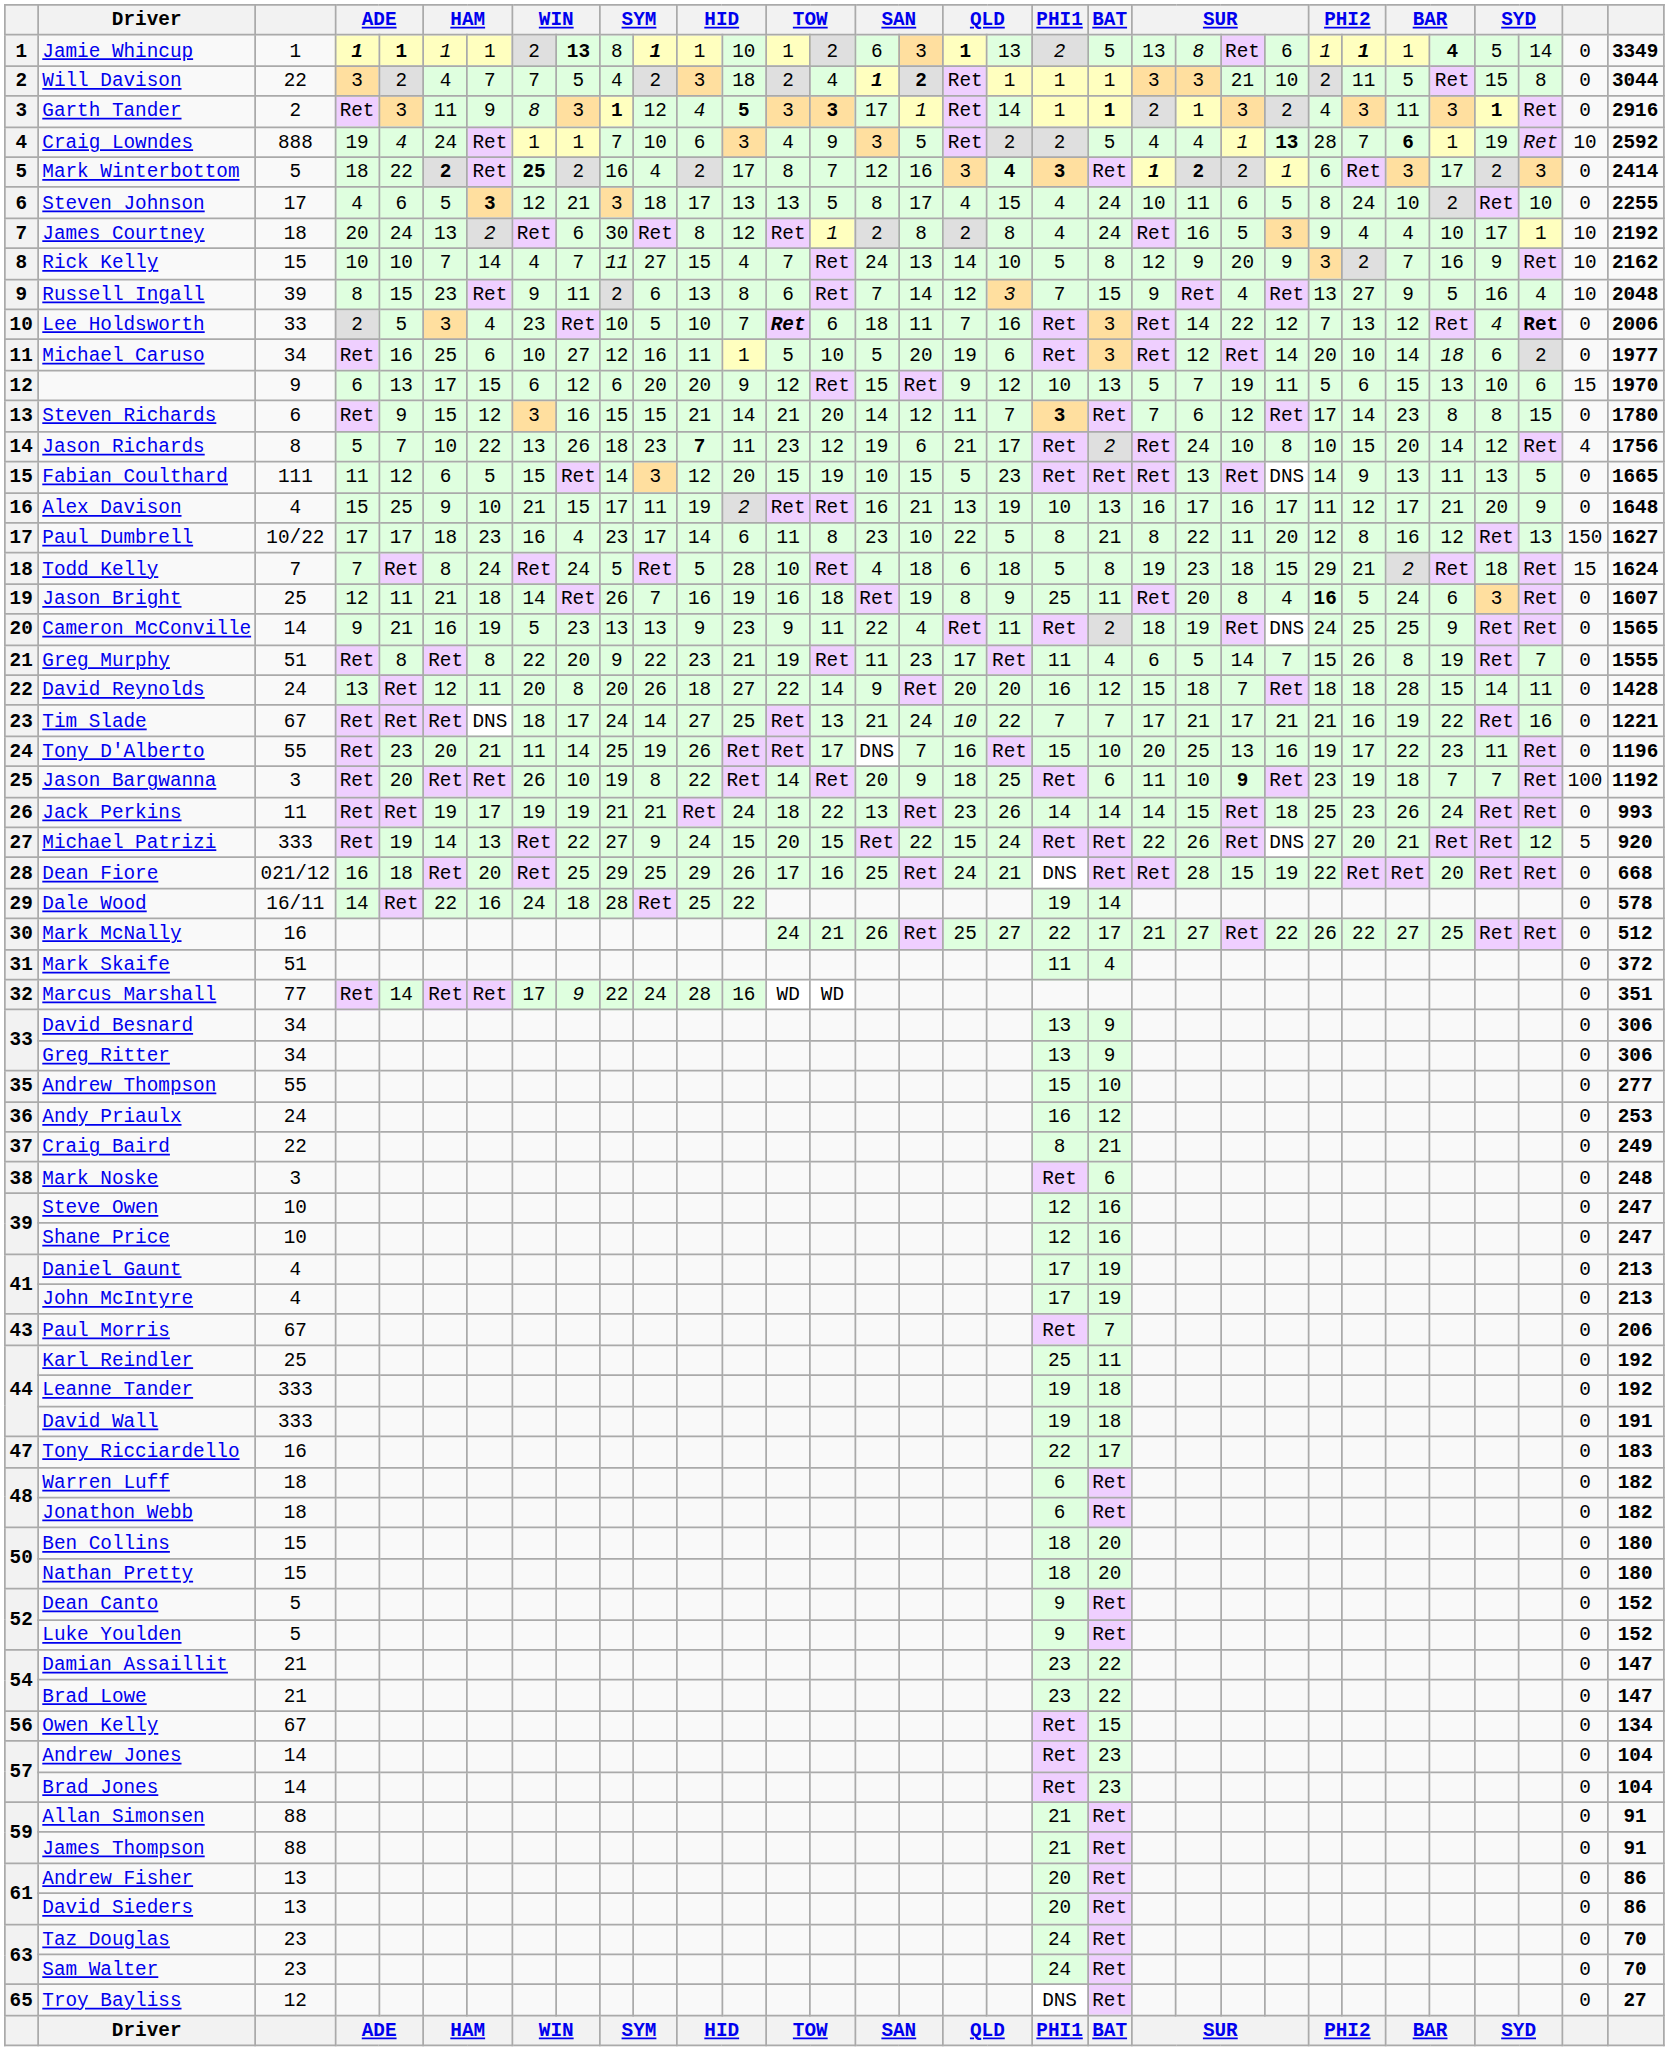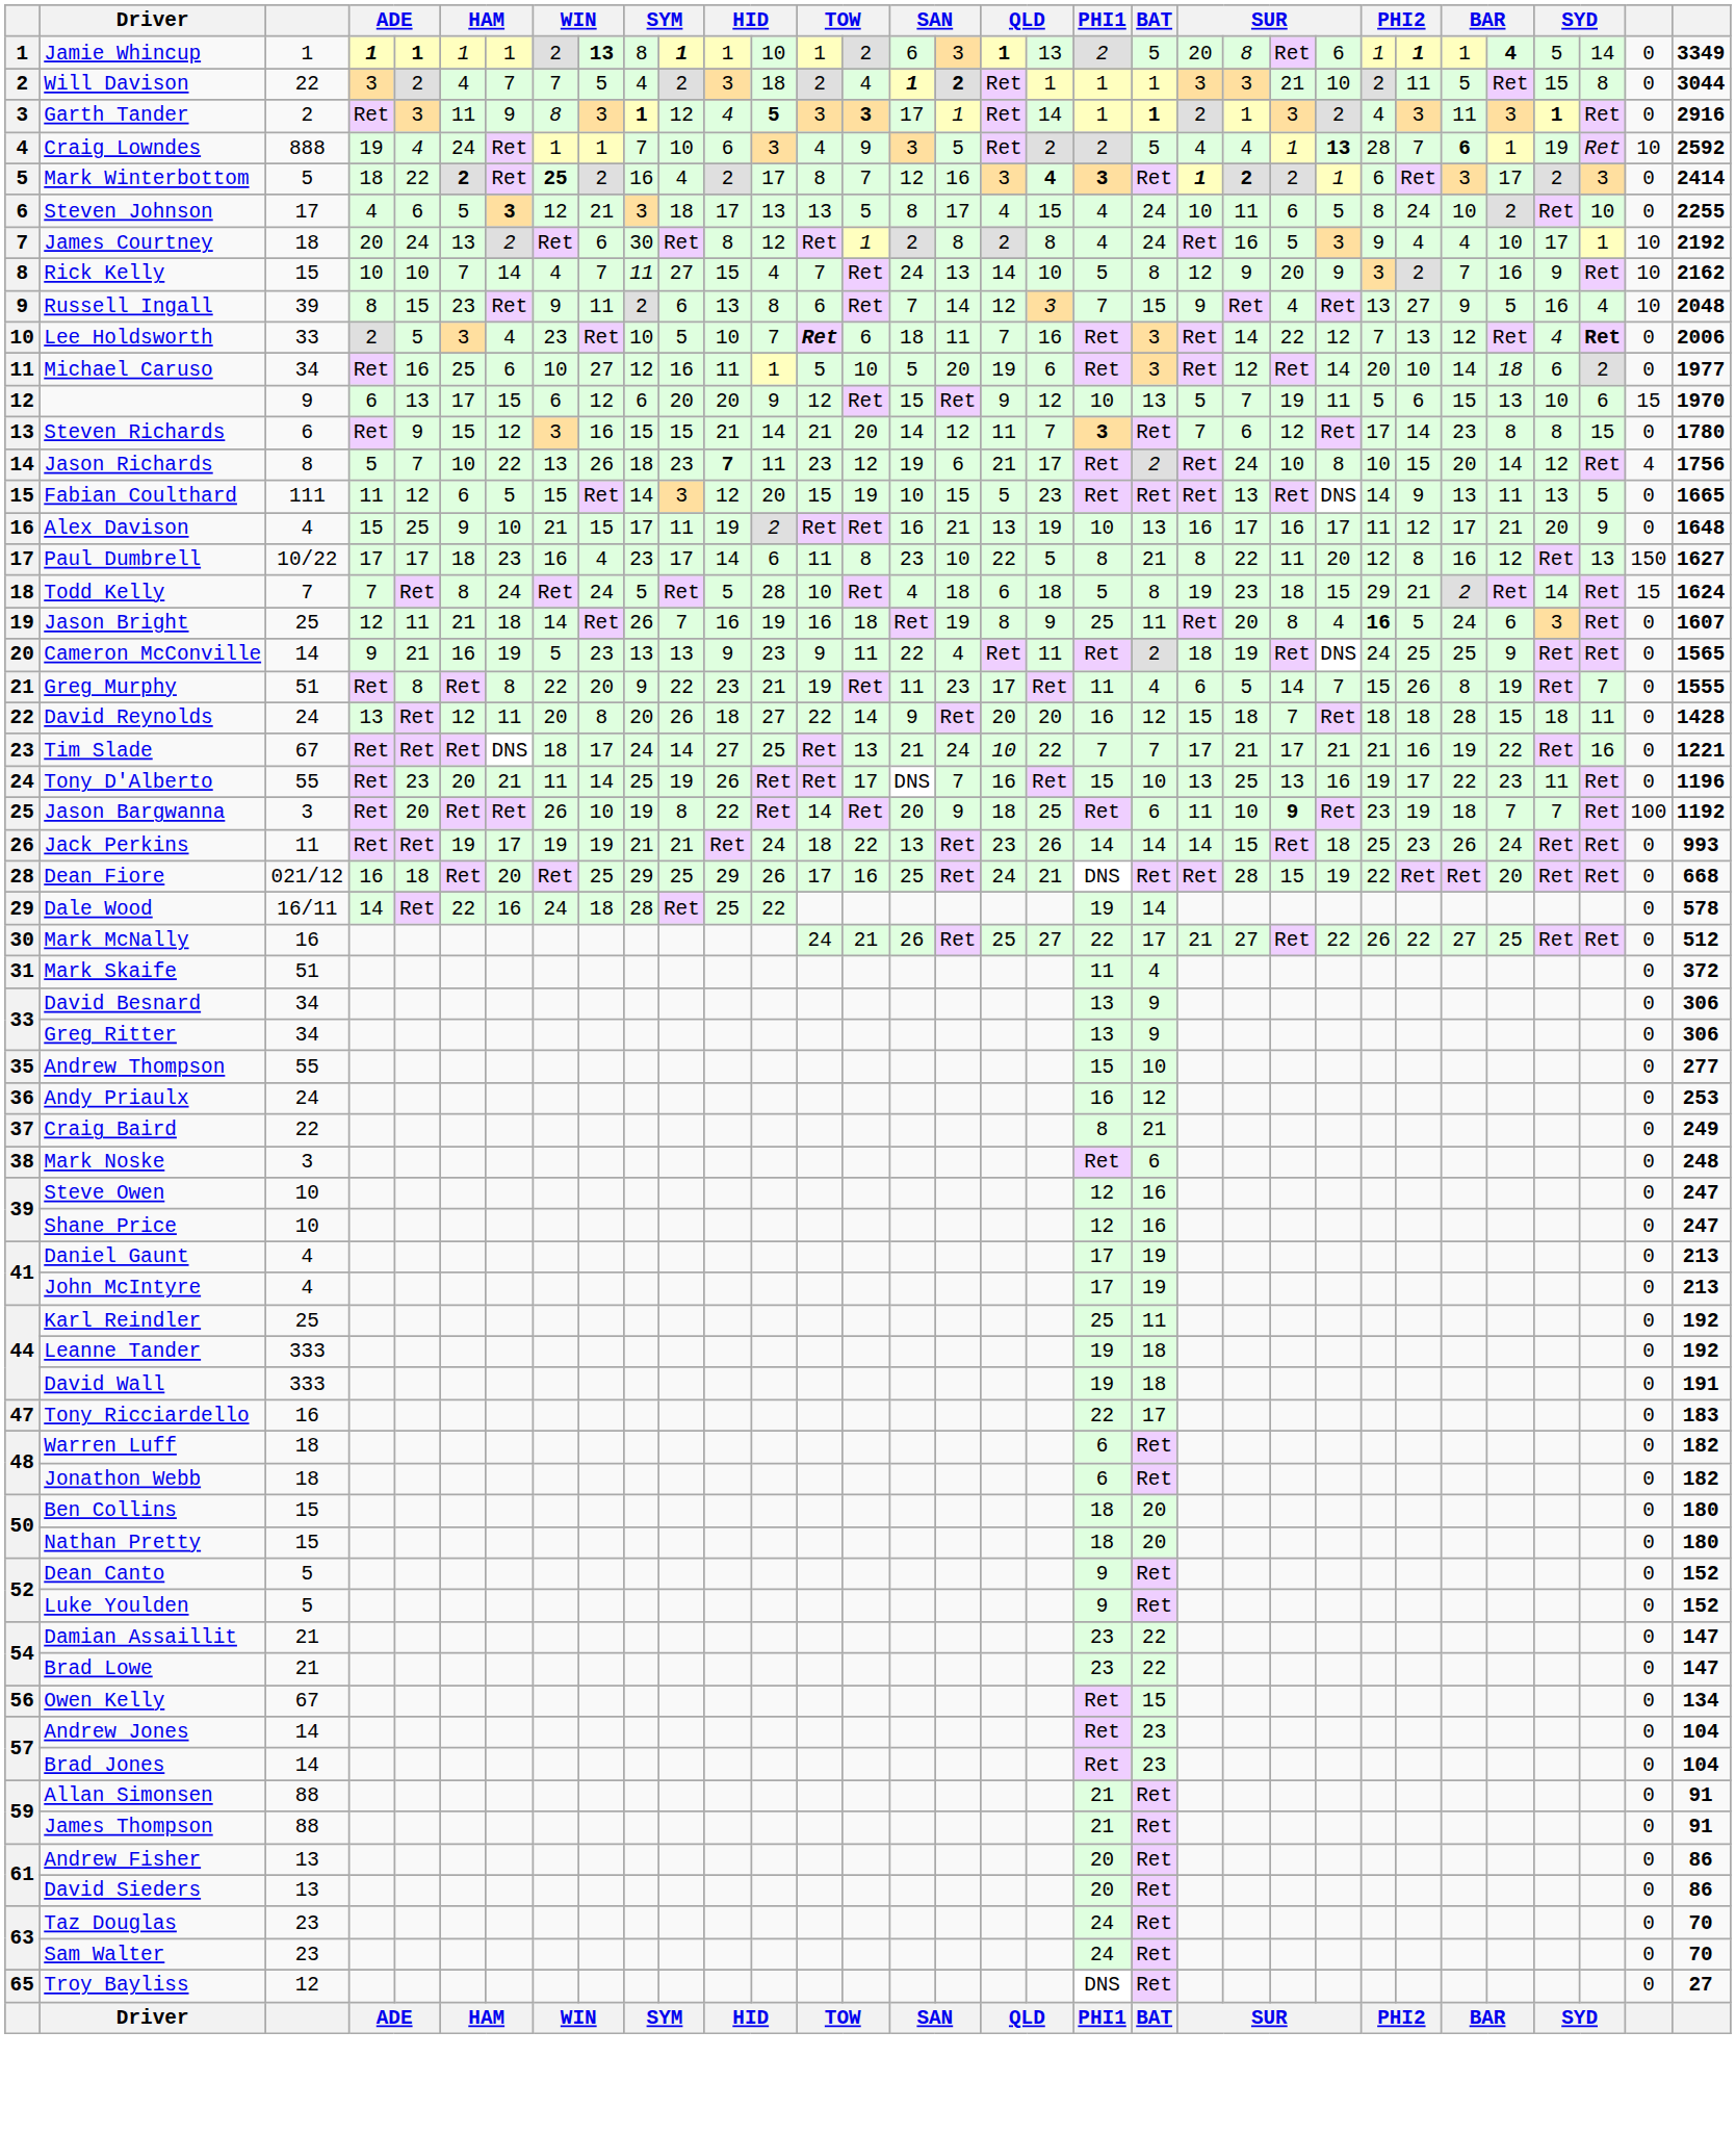Jamie Whincup | column 22: 13 -> 20
Todd Kelly | column 30: 18 -> 14
David Reynolds | column 30: 14 -> 18
Tony D'Alberto | column 22: 20 -> 13
- row: 27 | Michael Patrizi | 333 | Ret | 19 | 14 | 13 | Ret | 22 | 27 | 9 | 24 | 15 | 20 | 15 | Ret | 22 | 15 | 24 | Ret | Ret | 22 | 26 | Ret | DNS | 27 | 20 | 21 | Ret | Ret | 12 | 5 | 920
- row: 32 | Marcus Marshall | 77 | Ret | 14 | Ret | Ret | 17 | 9 | 22 | 24 | 28 | 16 | WD | WD | 0 | 351
- row: 43 | Paul Morris | 67 | Ret | 7 | 0 | 206
